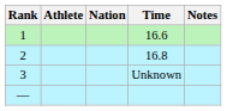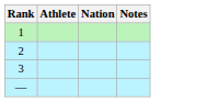- column: Time | 16.6 | 16.8 | Unknown
